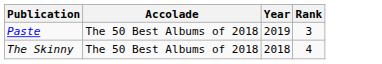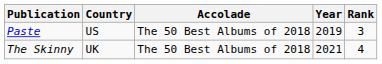+ column: Country | US | UK
The Skinny | Year: 2018 -> 2021
